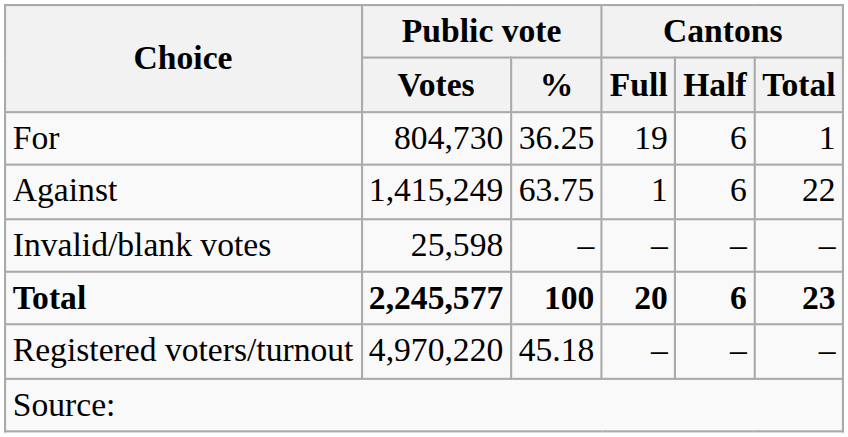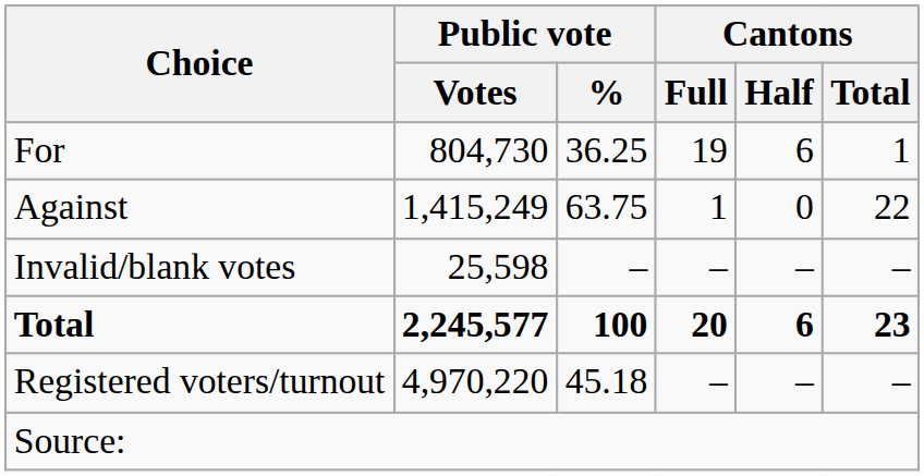Against | Cantons / Half: 6 -> 0
